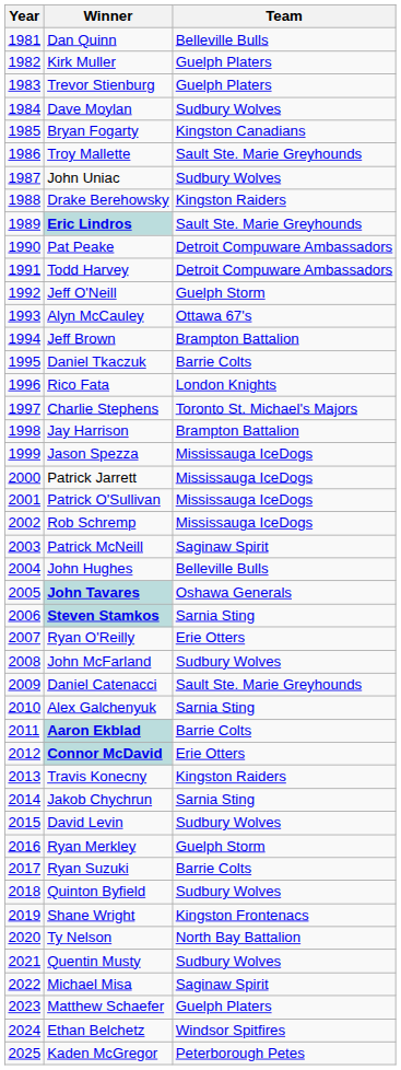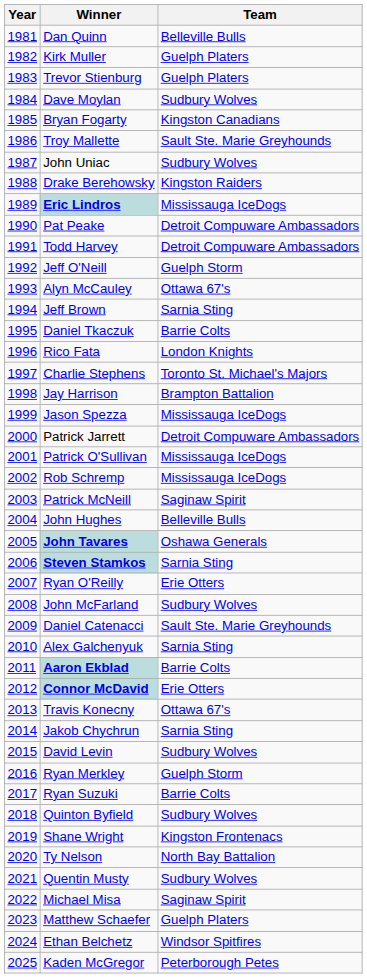Eric Lindros | Team: Sault Ste. Marie Greyhounds -> Mississauga IceDogs
Jeff Brown | Team: Brampton Battalion -> Sarnia Sting
Patrick Jarrett | Team: Mississauga IceDogs -> Detroit Compuware Ambassadors
Travis Konecny | Team: Kingston Raiders -> Ottawa 67's
